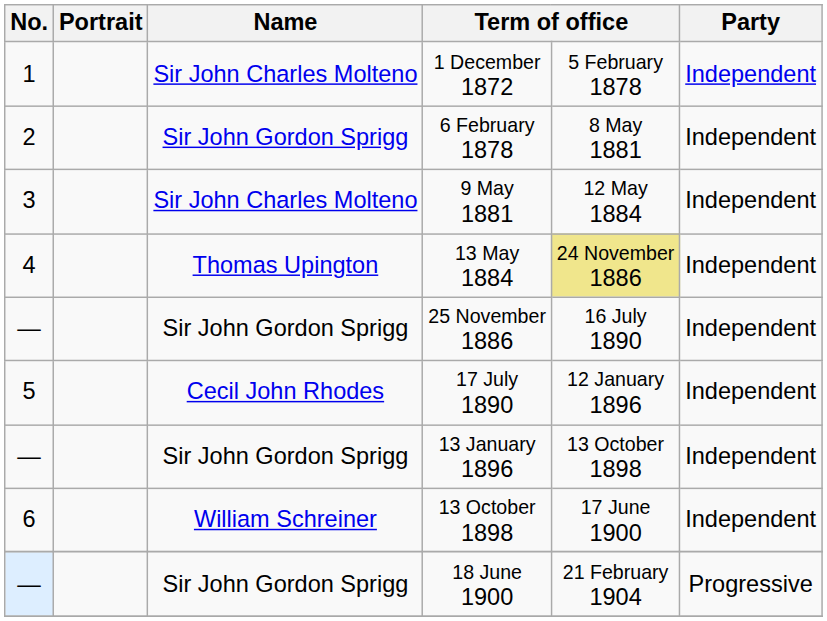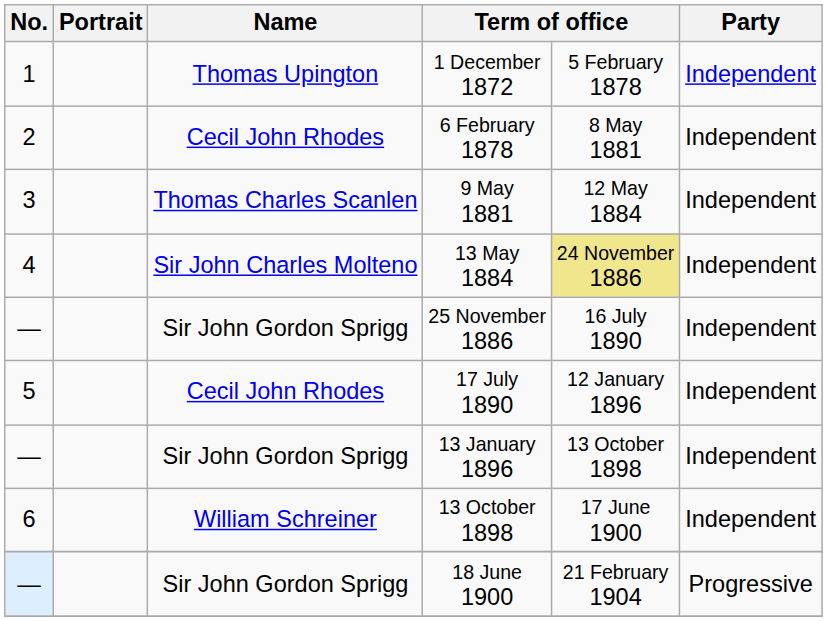1 December 1872 | Name: Sir John Charles Molteno -> Thomas Upington
6 February 1878 | Name: Sir John Gordon Sprigg -> Cecil John Rhodes
9 May 1881 | Name: Sir John Charles Molteno -> Thomas Charles Scanlen
13 May 1884 | Name: Thomas Upington -> Sir John Charles Molteno
